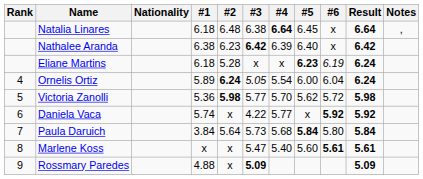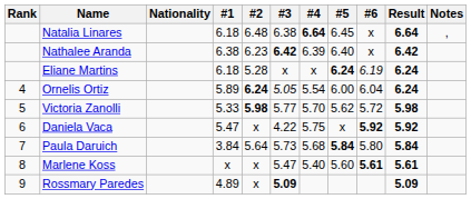Eliane Martins | #5: 6.23 -> 6.24
Victoria Zanolli | #1: 5.36 -> 5.33
Daniela Vaca | #1: 5.74 -> 5.47
Daniela Vaca | #4: 5.77 -> 5.75
Rossmary Paredes | #1: 4.88 -> 4.89
